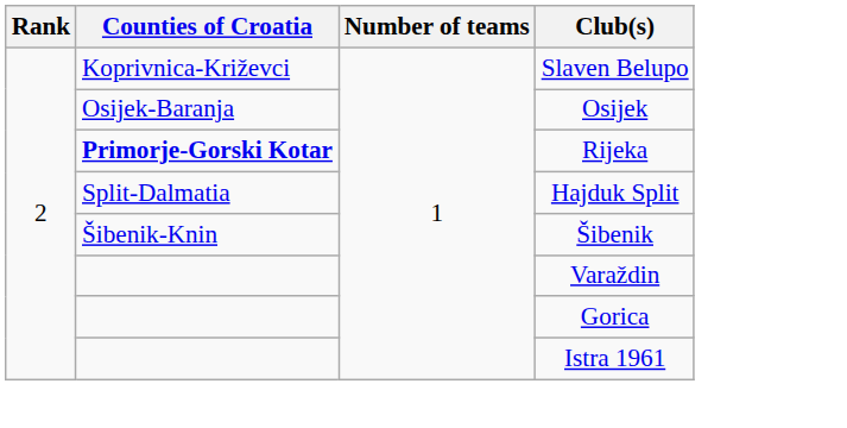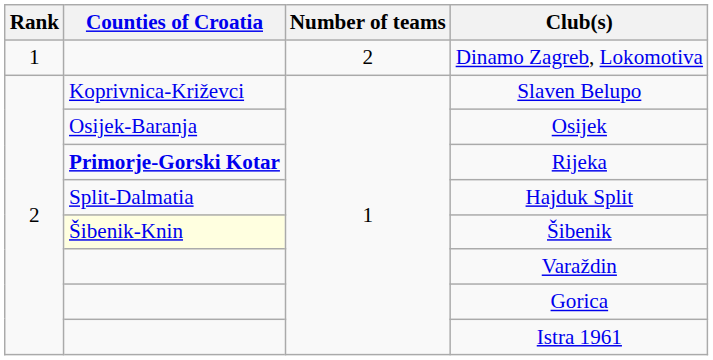+ row: 1 | 2 | Dinamo Zagreb, Lokomotiva
Šibenik | Counties of Croatia: no background -> lightyellow background
